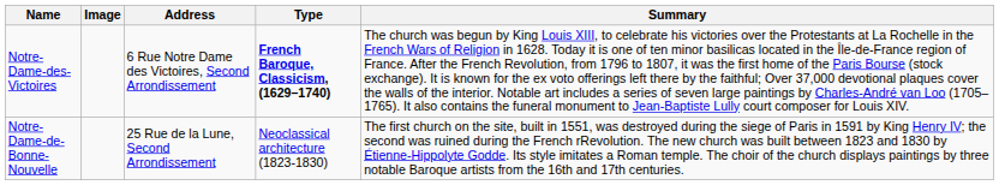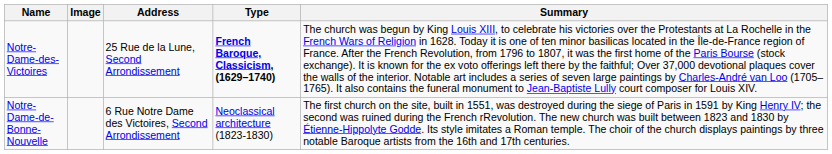Notre-Dame-des-Victoires | Address: 6 Rue Notre Dame des Victoires, Second Arrondissement -> 25 Rue de la Lune, Second Arrondissement
Notre-Dame-de-Bonne-Nouvelle | Address: 25 Rue de la Lune, Second Arrondissement -> 6 Rue Notre Dame des Victoires, Second Arrondissement
